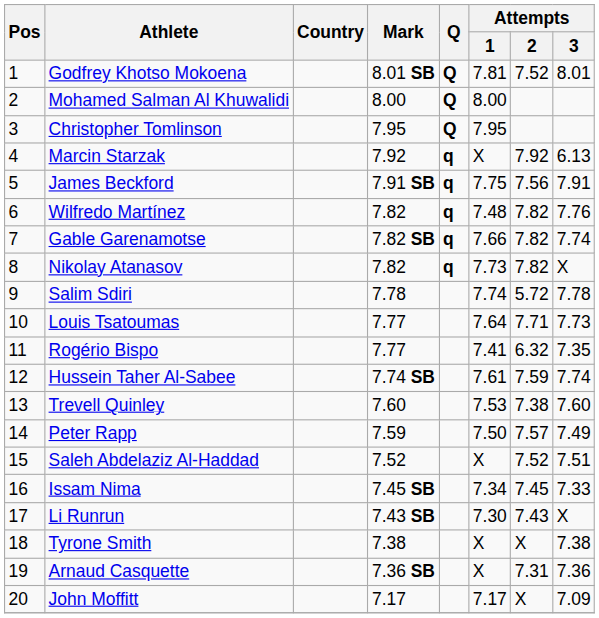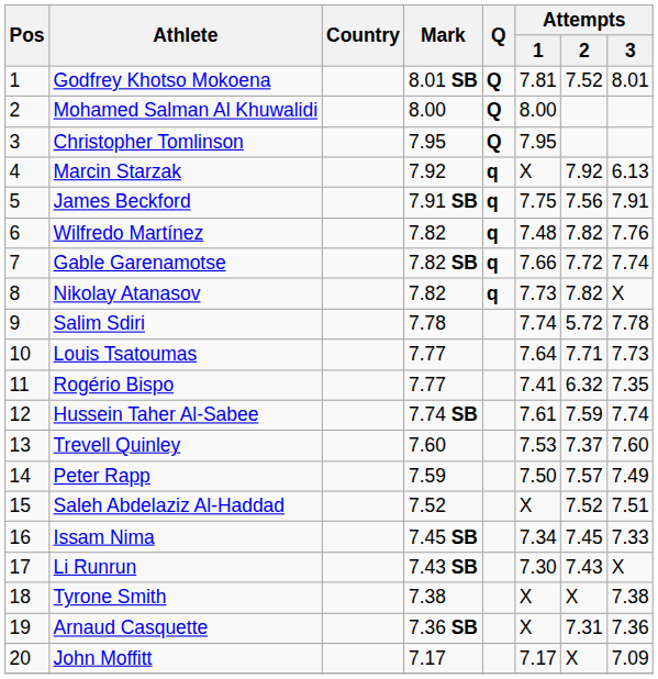Gable Garenamotse | Attempts / 2: 7.82 -> 7.72
Trevell Quinley | Attempts / 2: 7.38 -> 7.37
